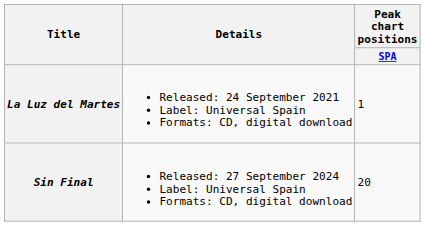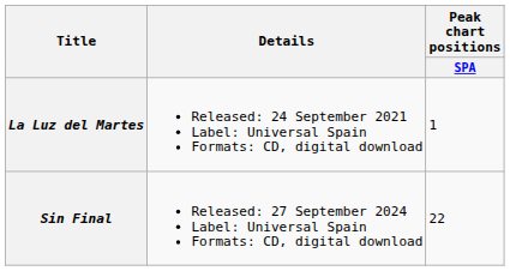Sin Final | Peak chart positions / SPA: 20 -> 22
